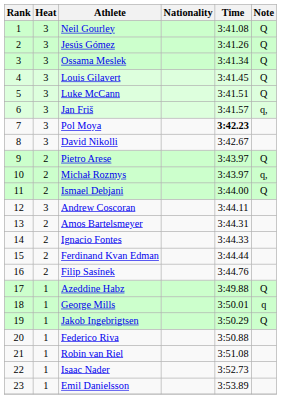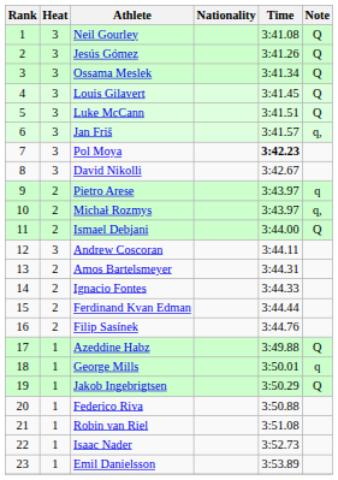Pietro Arese | Note: Q -> q
